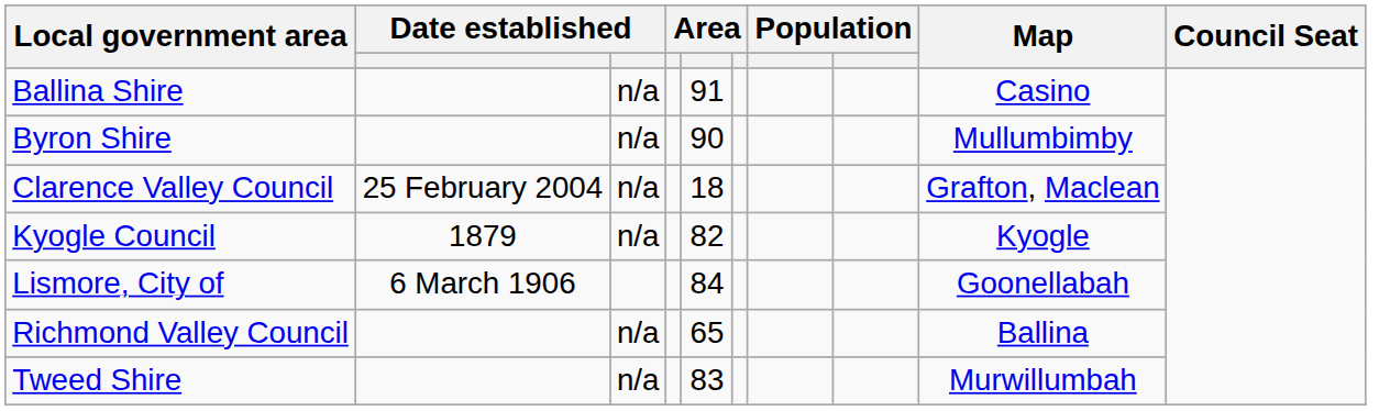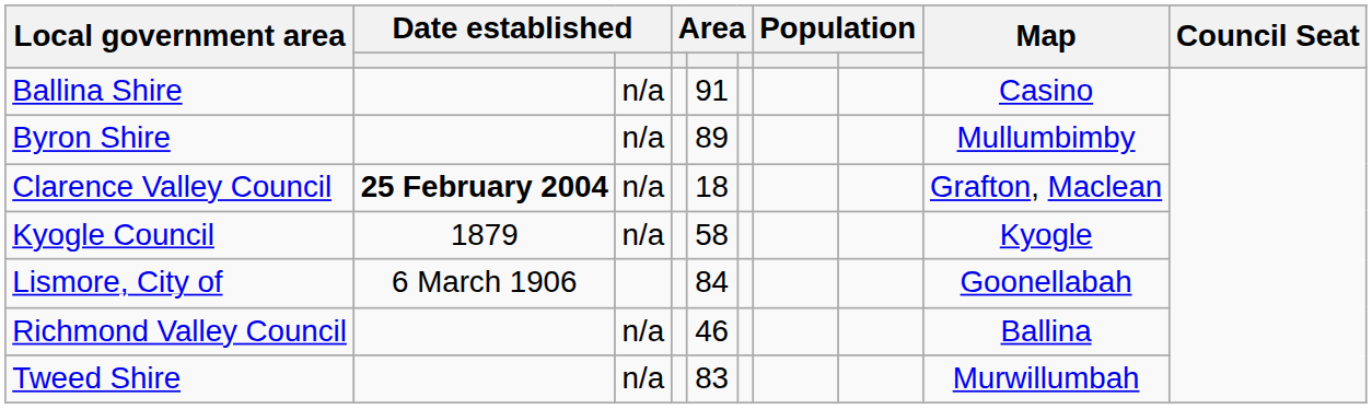Byron Shire | column 5: 90 -> 89
Clarence Valley Council | column 2: normal -> bold
Kyogle Council | column 5: 82 -> 58
Richmond Valley Council | column 5: 65 -> 46
